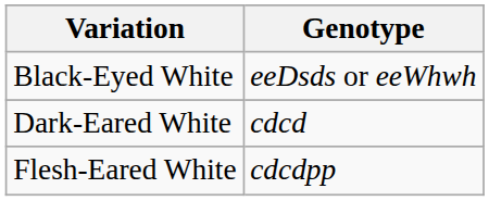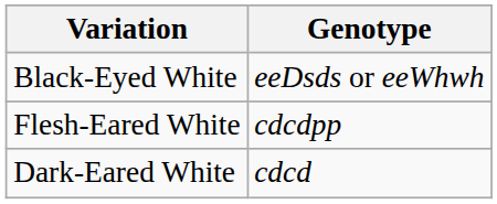rows swapped: Dark-Eared White <-> Flesh-Eared White
